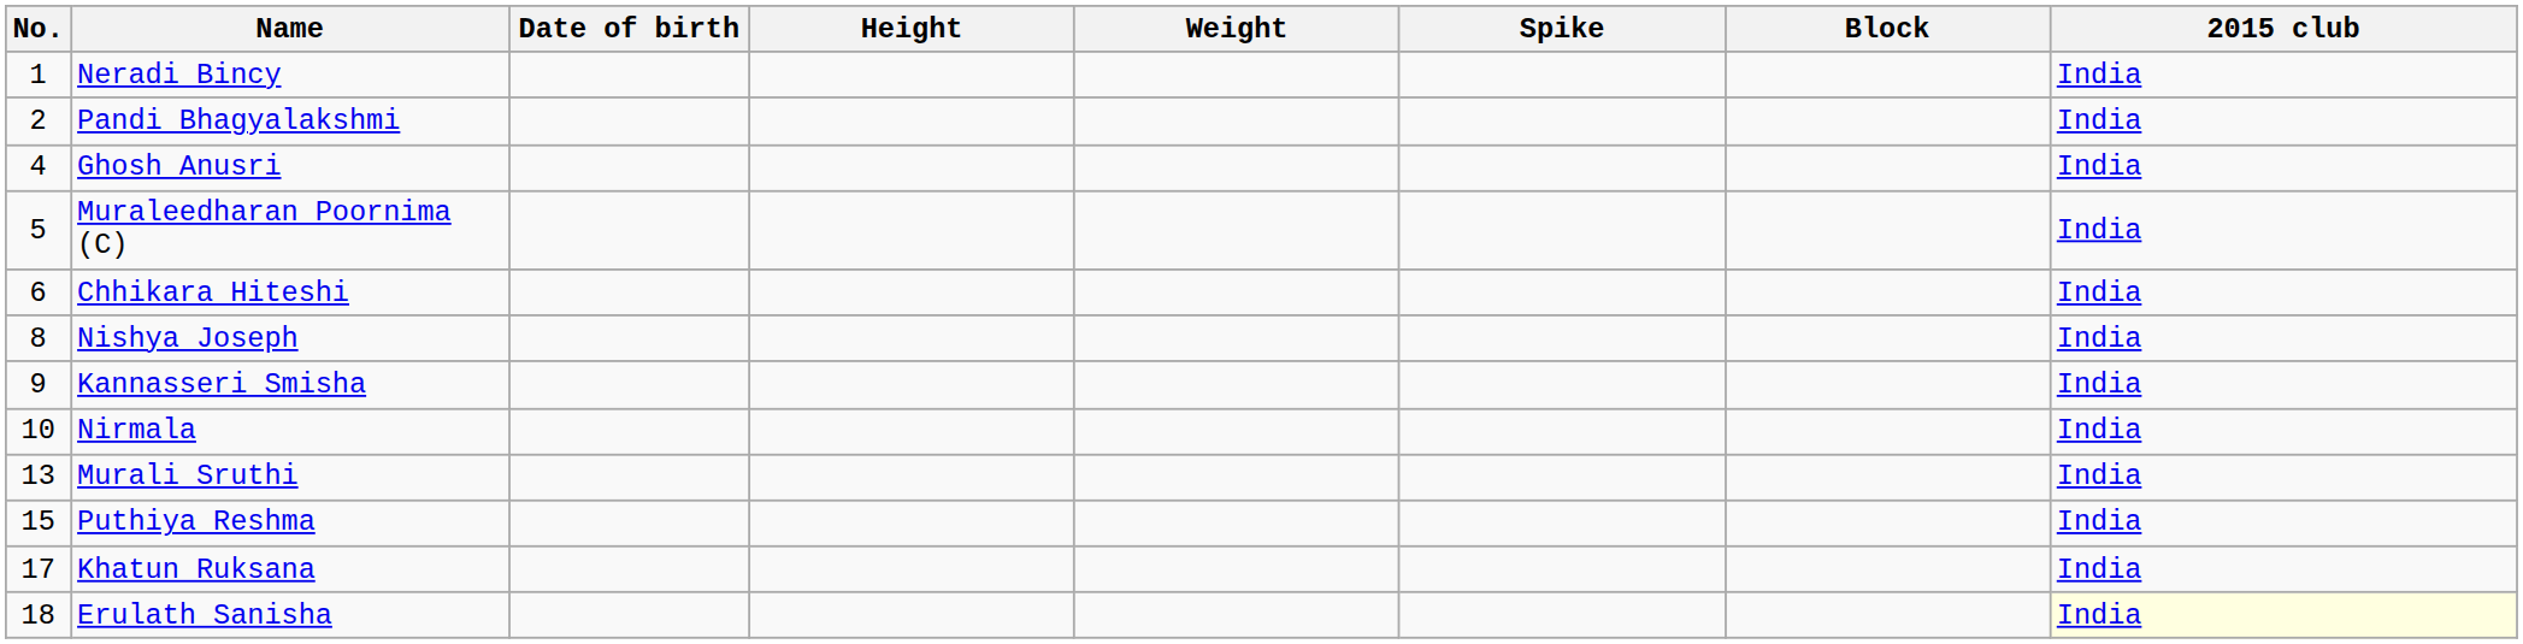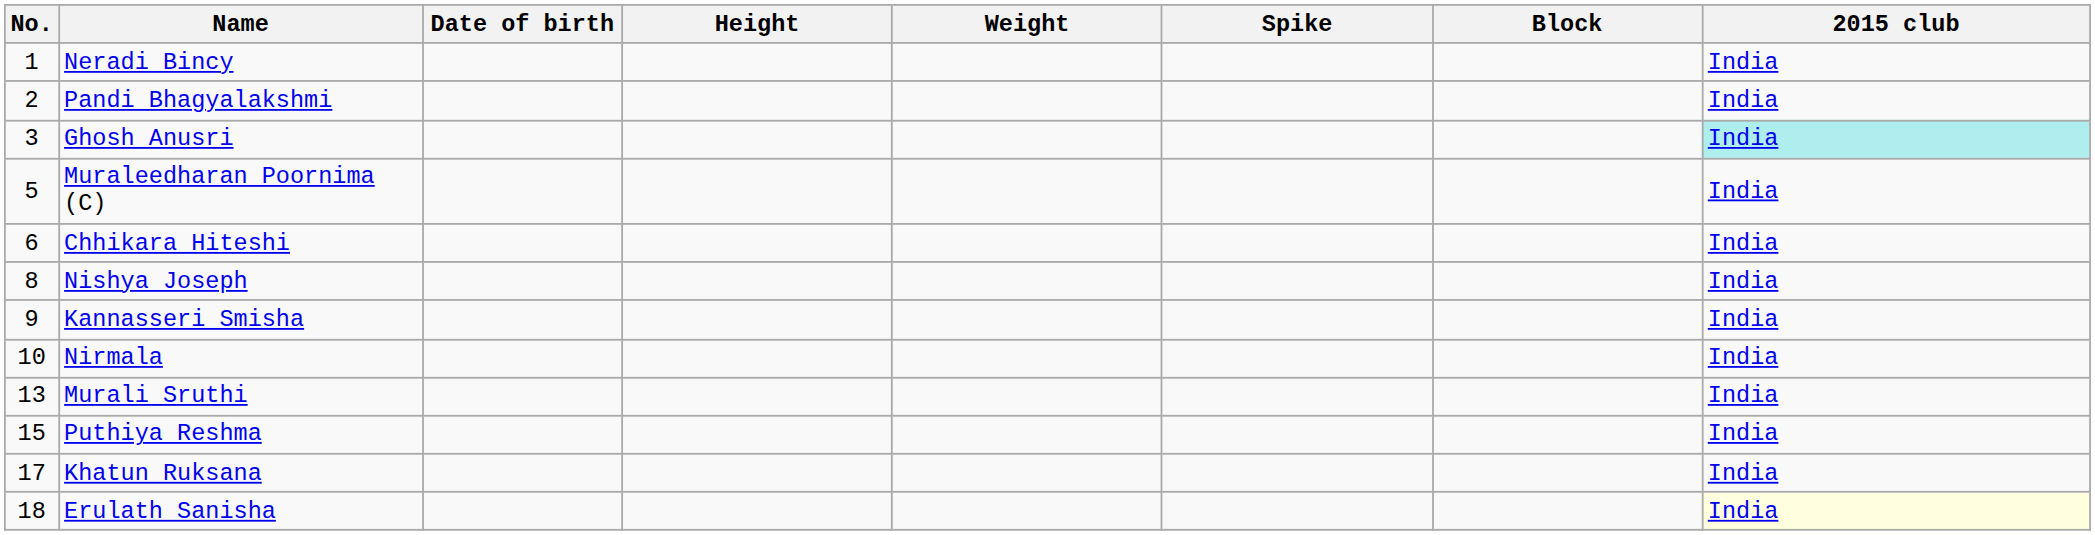Ghosh Anusri | No.: 4 -> 3
Ghosh Anusri | 2015 club: no background -> paleturquoise background
